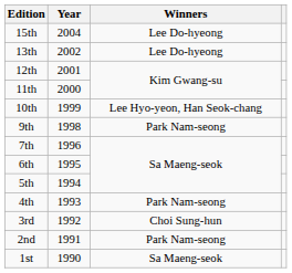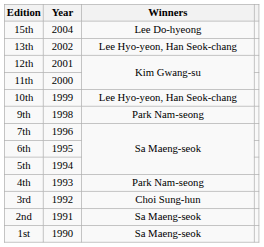13th | Winners: Lee Do-hyeong -> Lee Hyo-yeon, Han Seok-chang
2nd | Winners: Park Nam-seong -> Sa Maeng-seok
